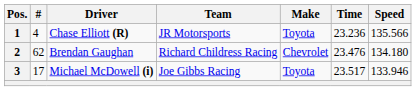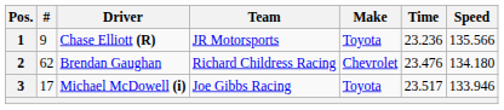1 | #: 4 -> 9
